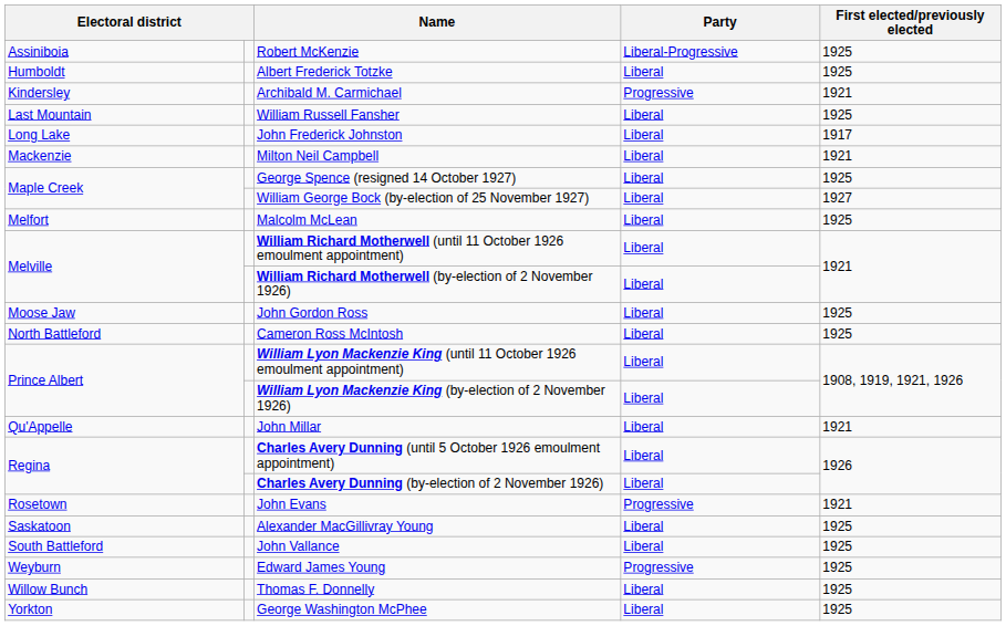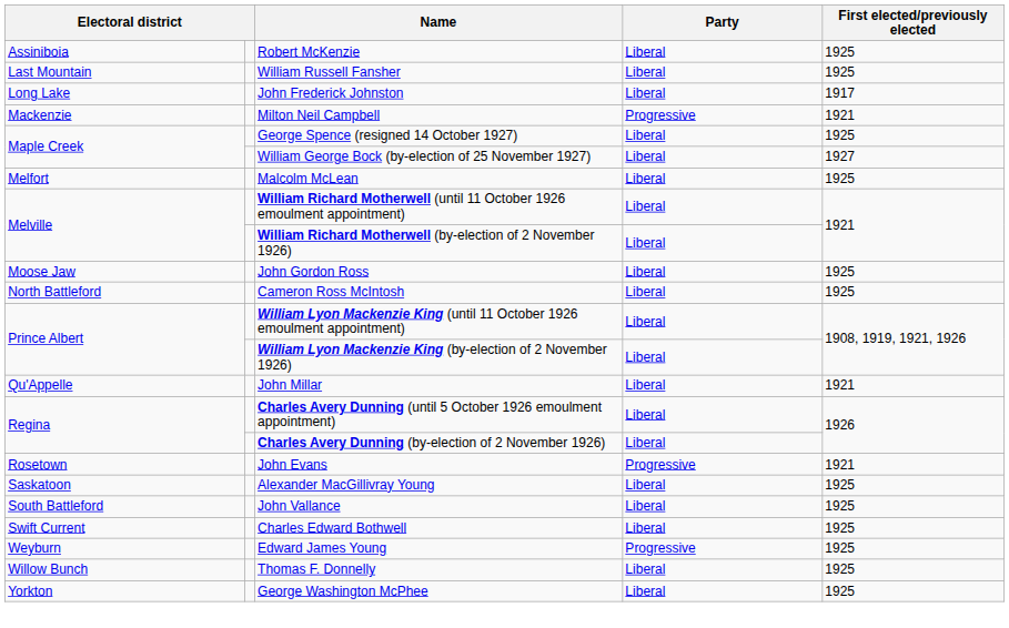Robert McKenzie | Party: Liberal-Progressive -> Liberal
- row: Humboldt | Albert Frederick Totzke | Liberal | 1925
- row: Kindersley | Archibald M. Carmichael | Progressive | 1921
Milton Neil Campbell | Party: Liberal -> Progressive
+ row: Swift Current | Charles Edward Bothwell | Liberal | 1925
